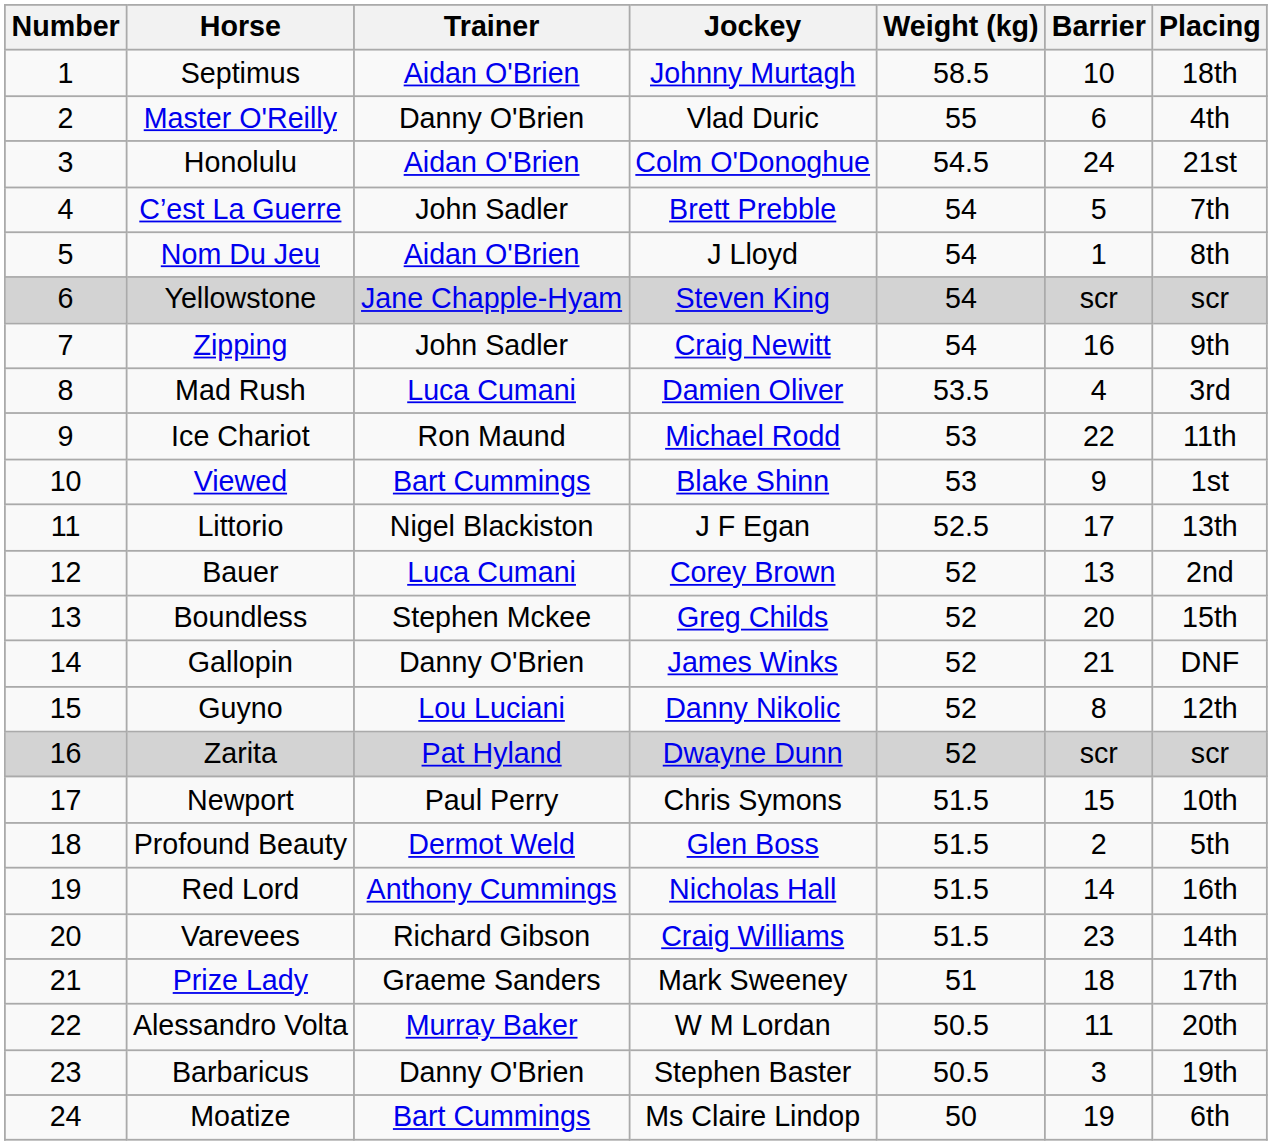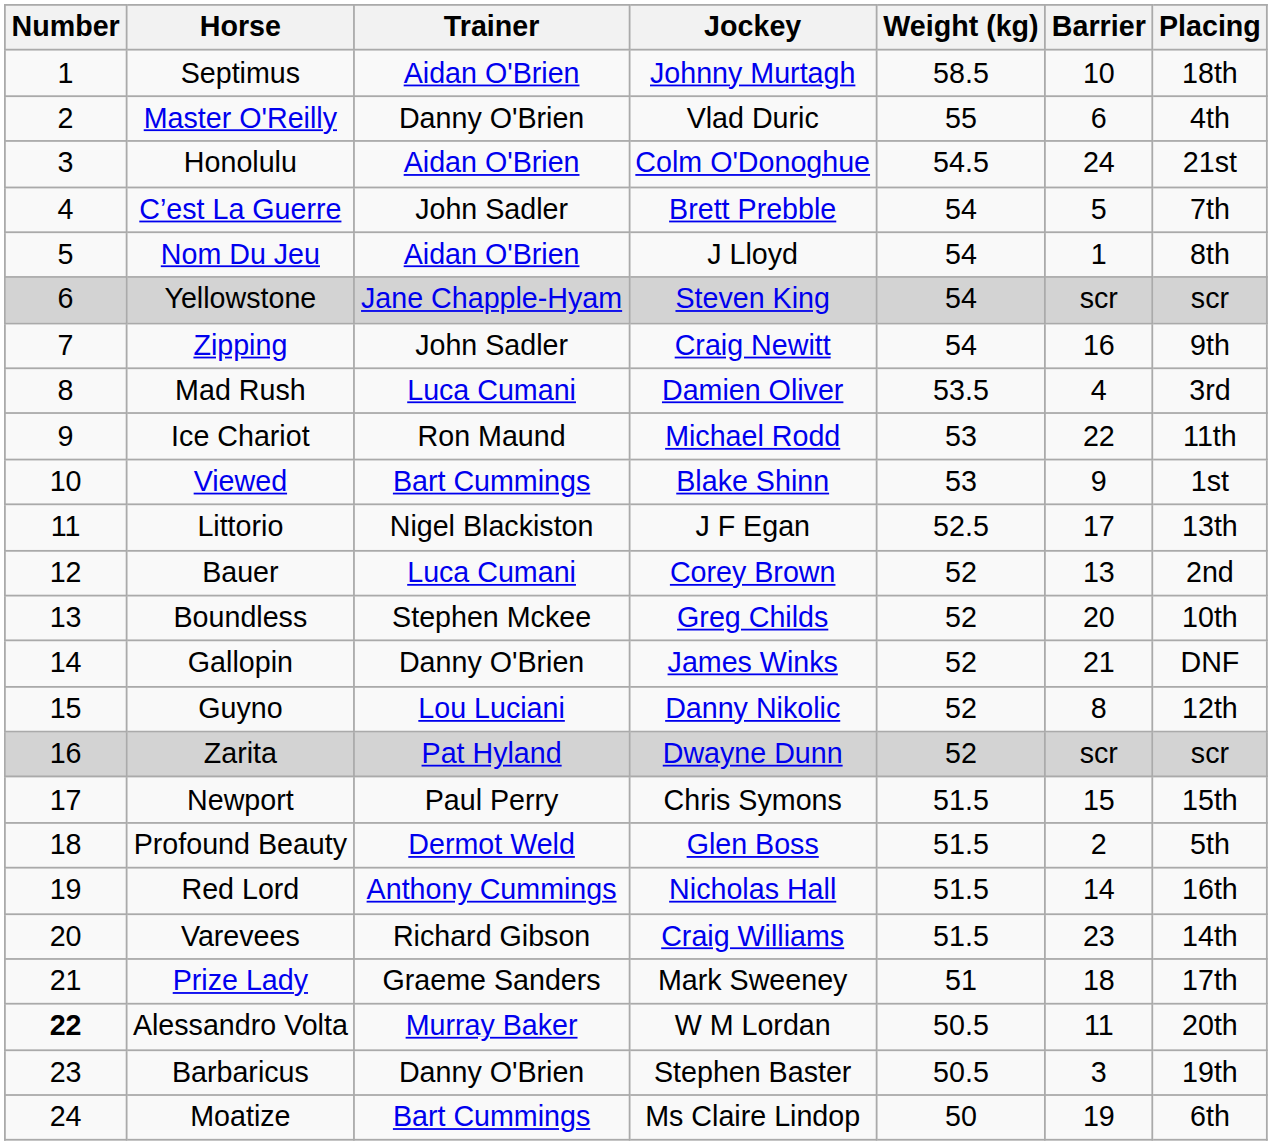Boundless | Placing: 15th -> 10th
Newport | Placing: 10th -> 15th
Alessandro Volta | Number: normal -> bold
